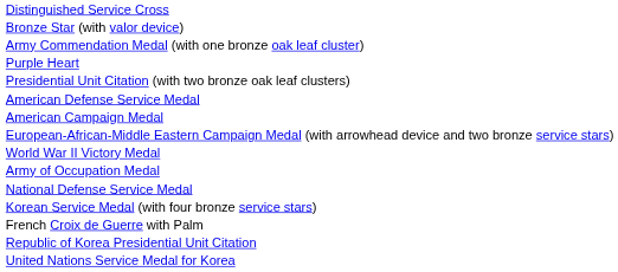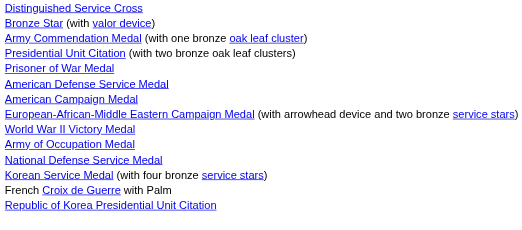- row: Purple Heart
+ row: Prisoner of War Medal
- row: United Nations Service Medal for Korea
